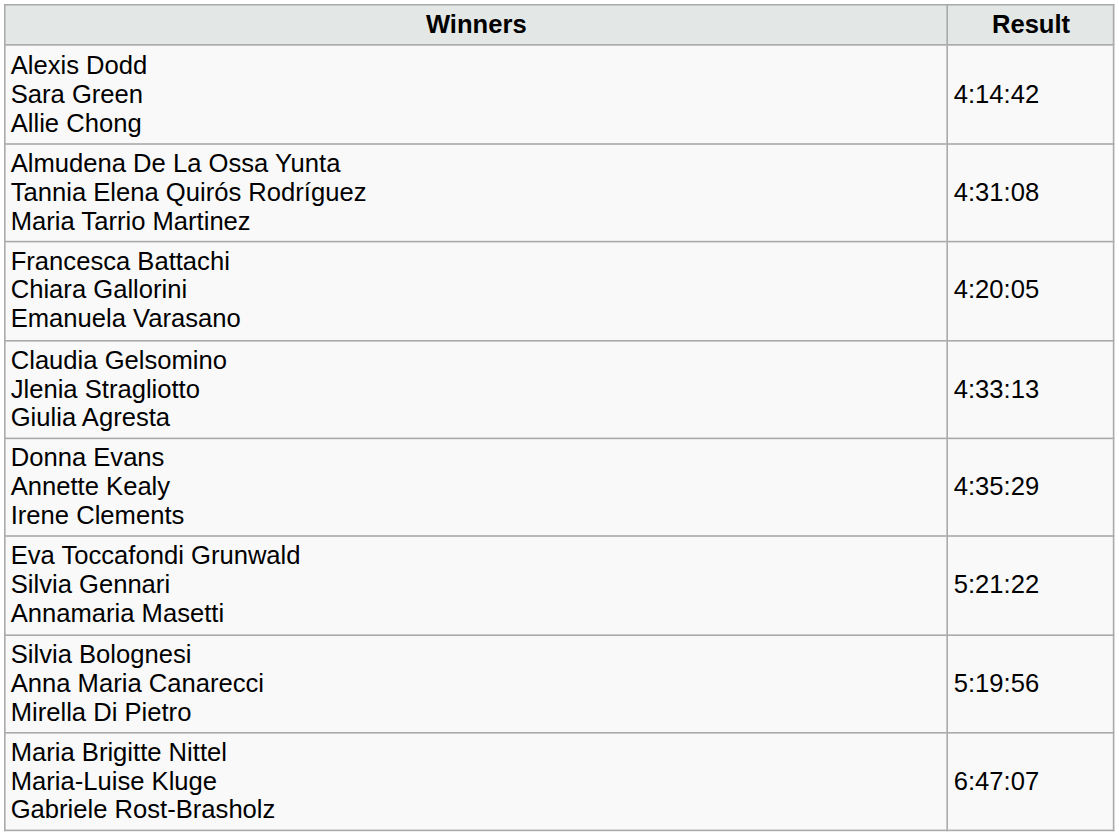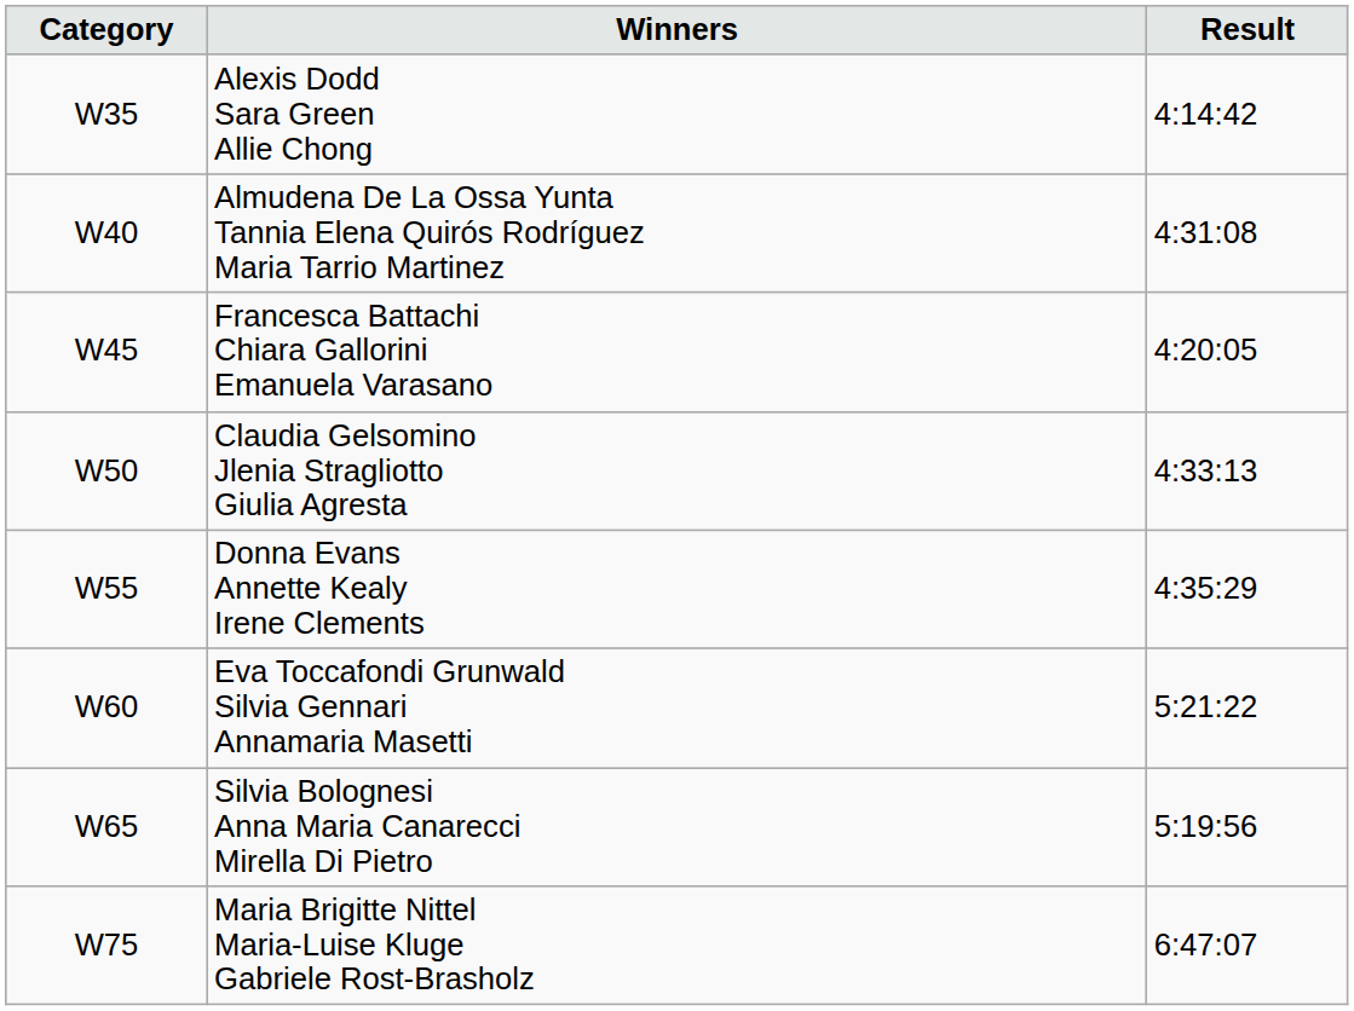+ column: Category | W35 | W40 | W45 | W50 | W55 | W60 | W65 | W75
